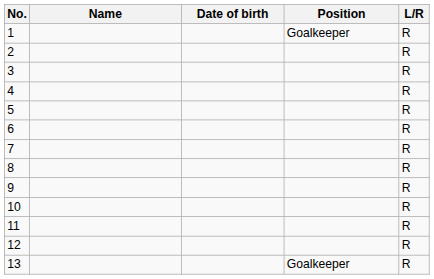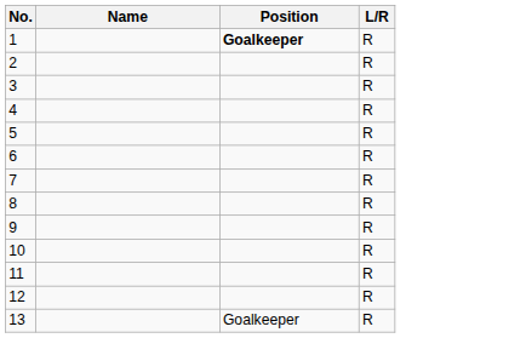- column: Date of birth
1 | Position: normal -> bold
